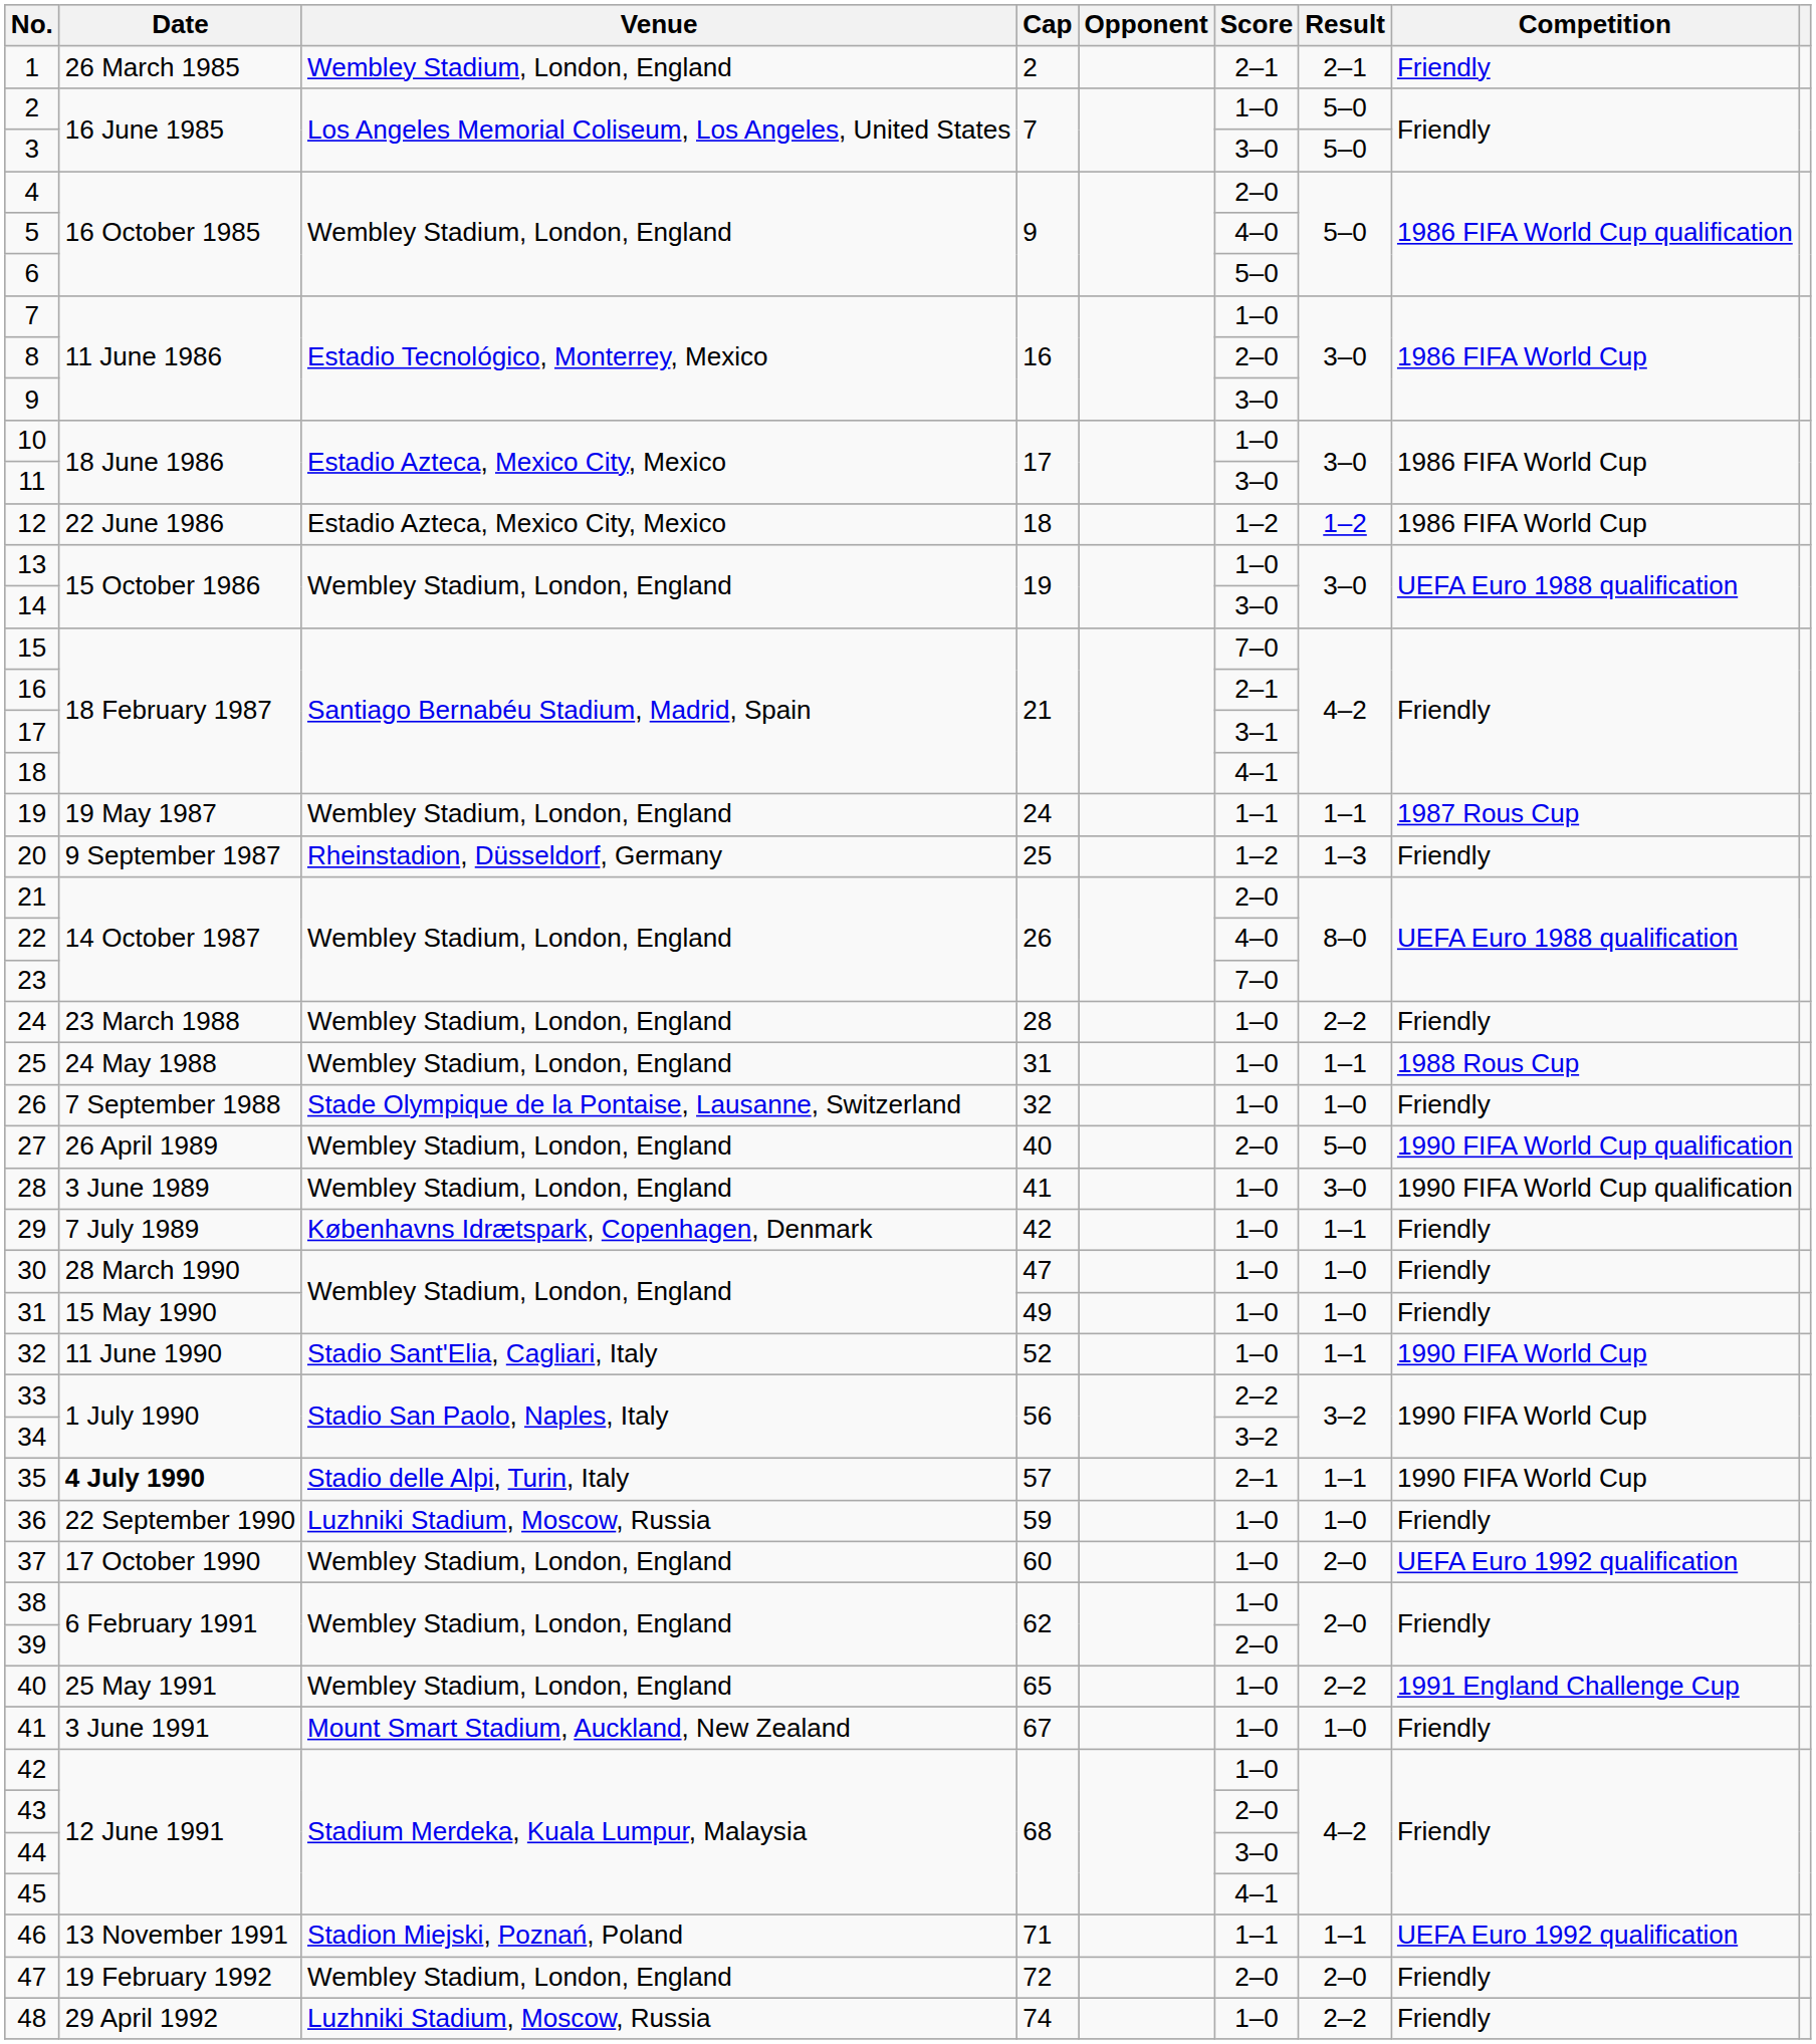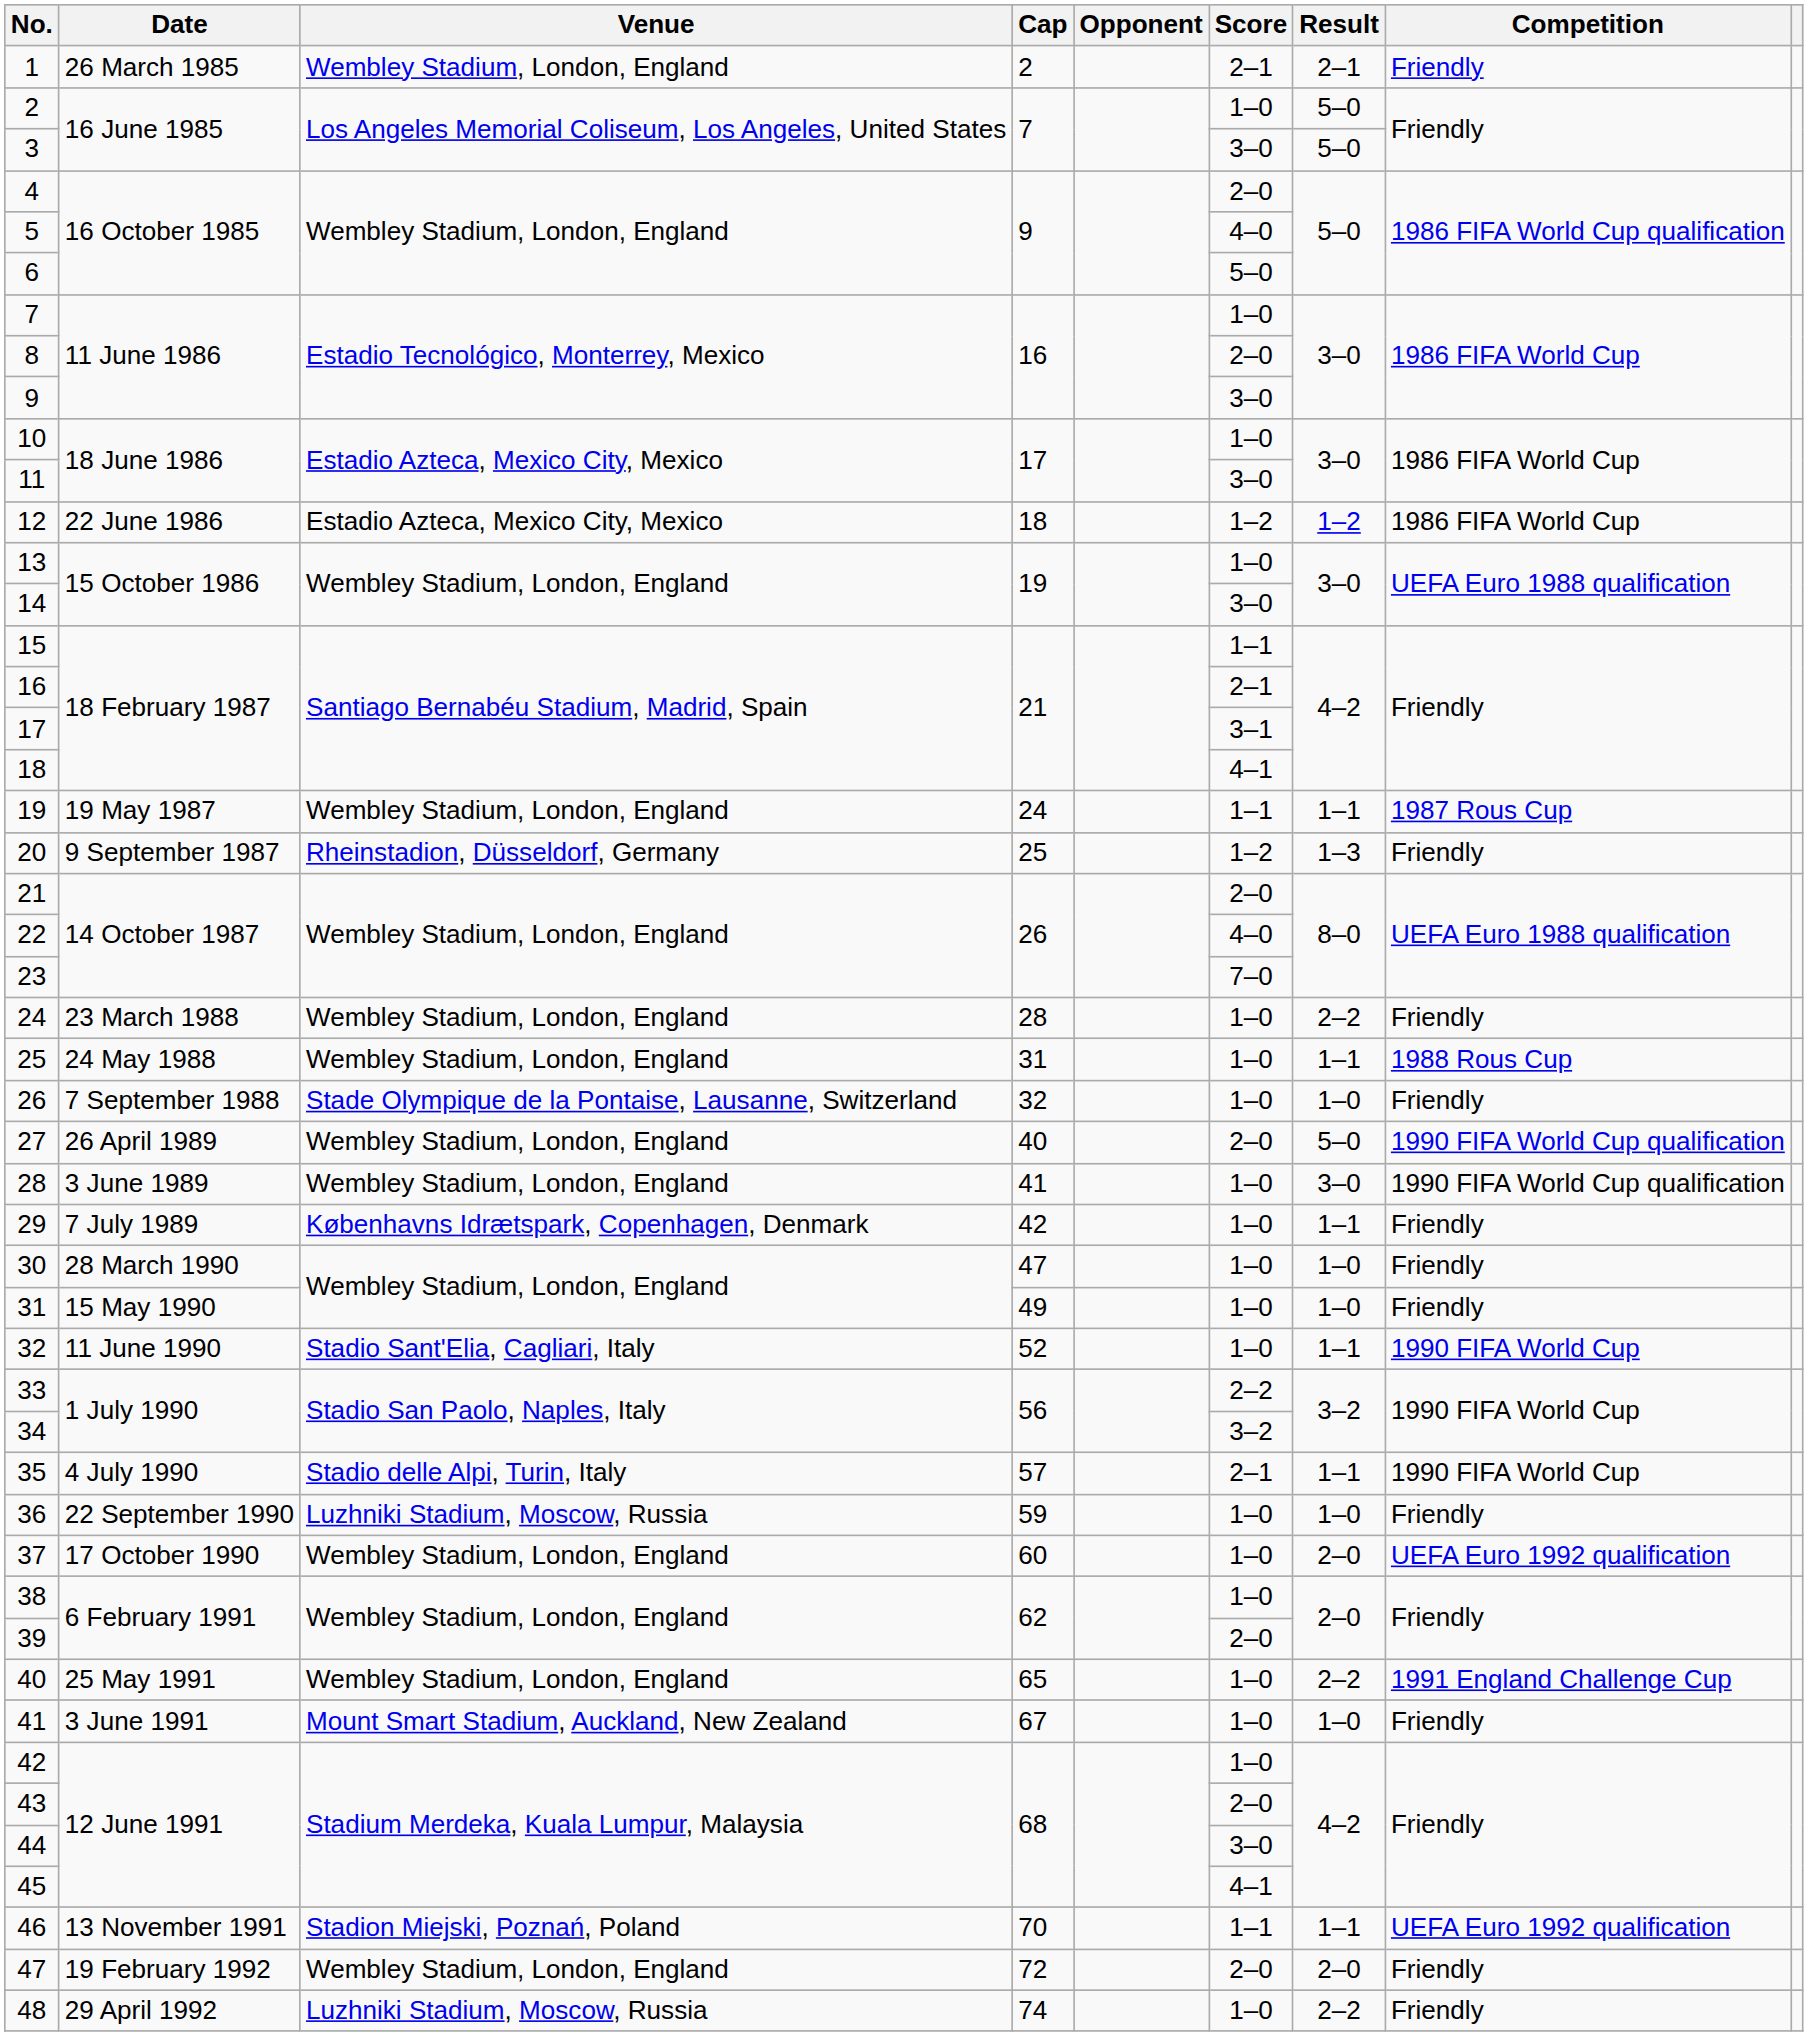15 | Score: 7–0 -> 1–1
35 | Date: bold -> normal
46 | Cap: 71 -> 70
